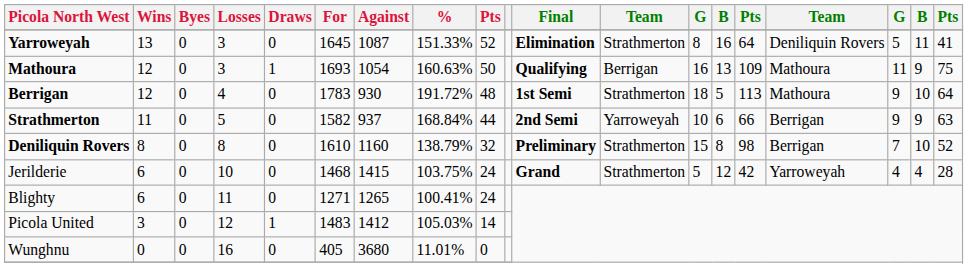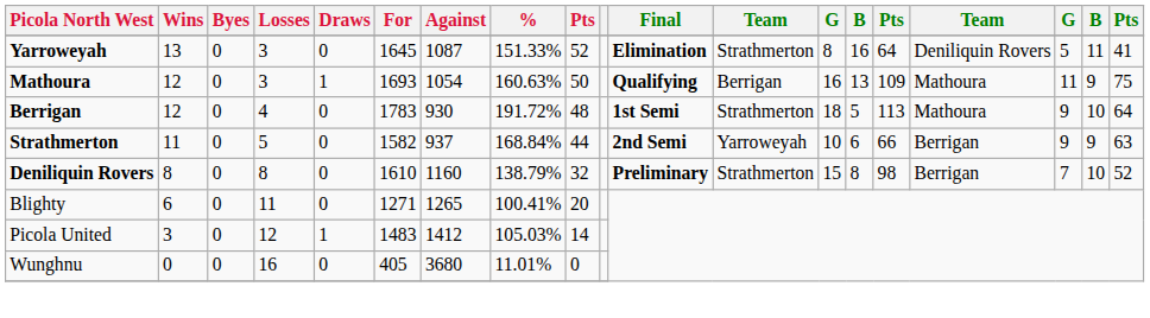- row: Jerilderie | 6 | 0 | 10 | 0 | 1468 | 1415 | 103.75% | 24 | Grand | Strathmerton | 5 | 12 | 42 | Yarroweyah | 4 | 4 | 28
Blighty | column 9: 24 -> 20
